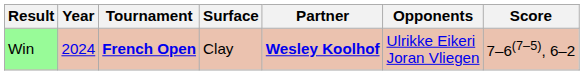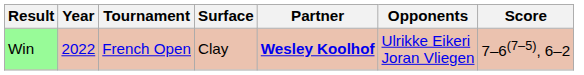Win | Year: 2024 -> 2022
Win | Tournament: bold -> normal
